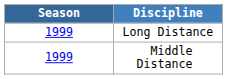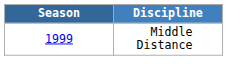- row: 1999 | Long Distance
